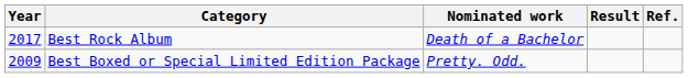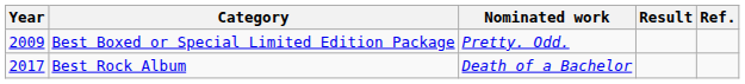rows swapped: Best Boxed or Special Limited Edition Package <-> Best Rock Album
